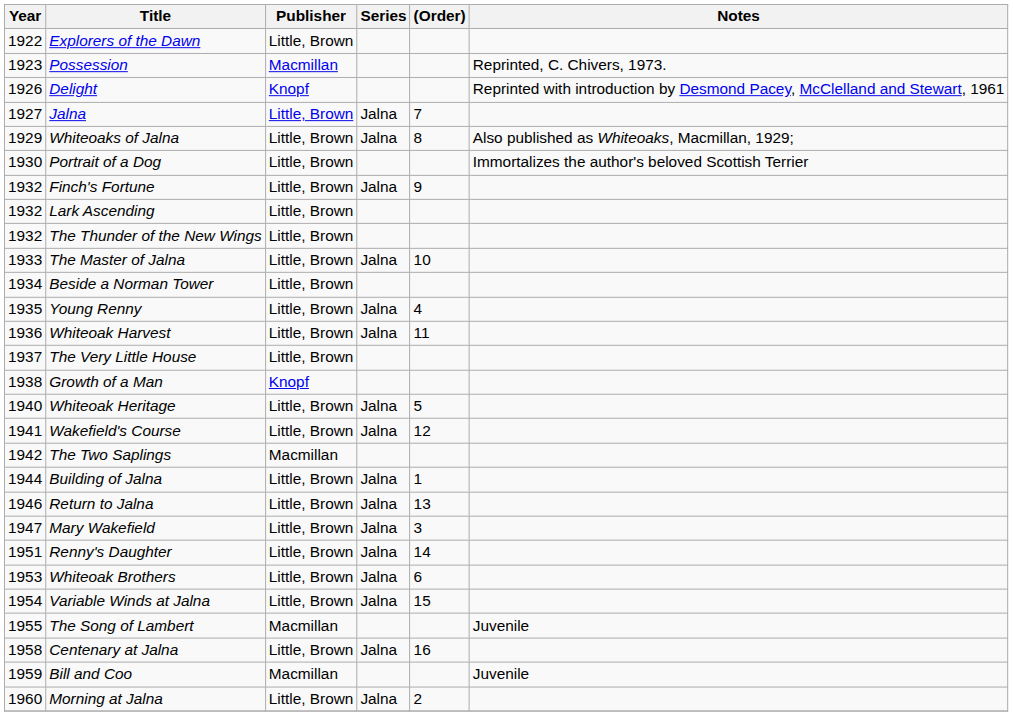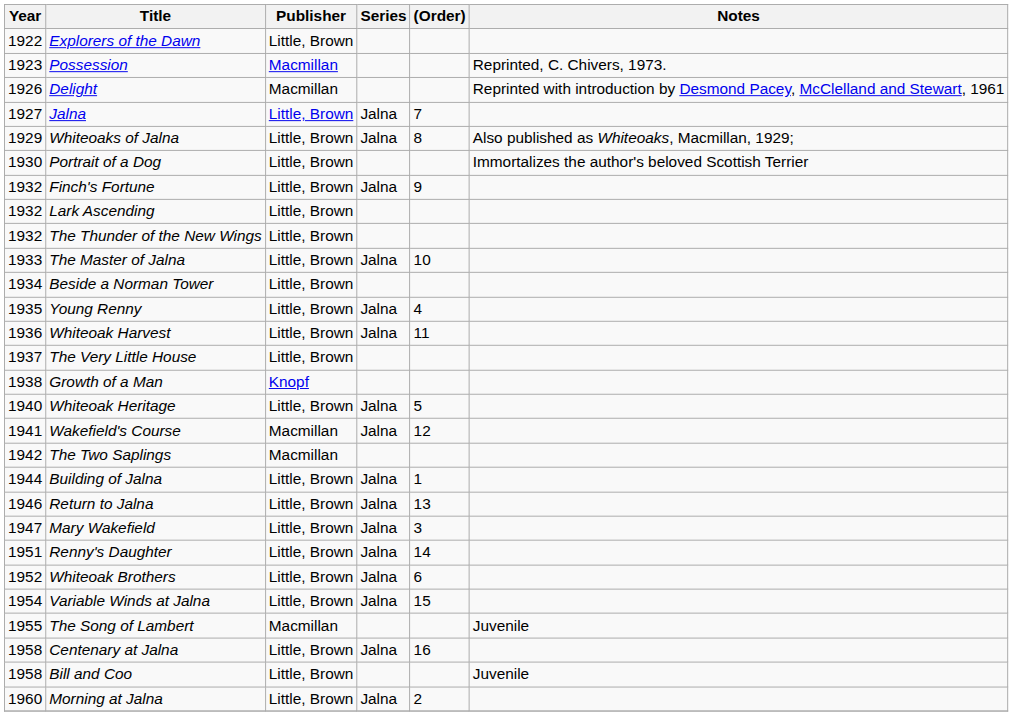Delight | Publisher: Knopf -> Macmillan
Wakefield's Course | Publisher: Little, Brown -> Macmillan
Whiteoak Brothers | Year: 1953 -> 1952
Bill and Coo | Year: 1959 -> 1958
Bill and Coo | Publisher: Macmillan -> Little, Brown
